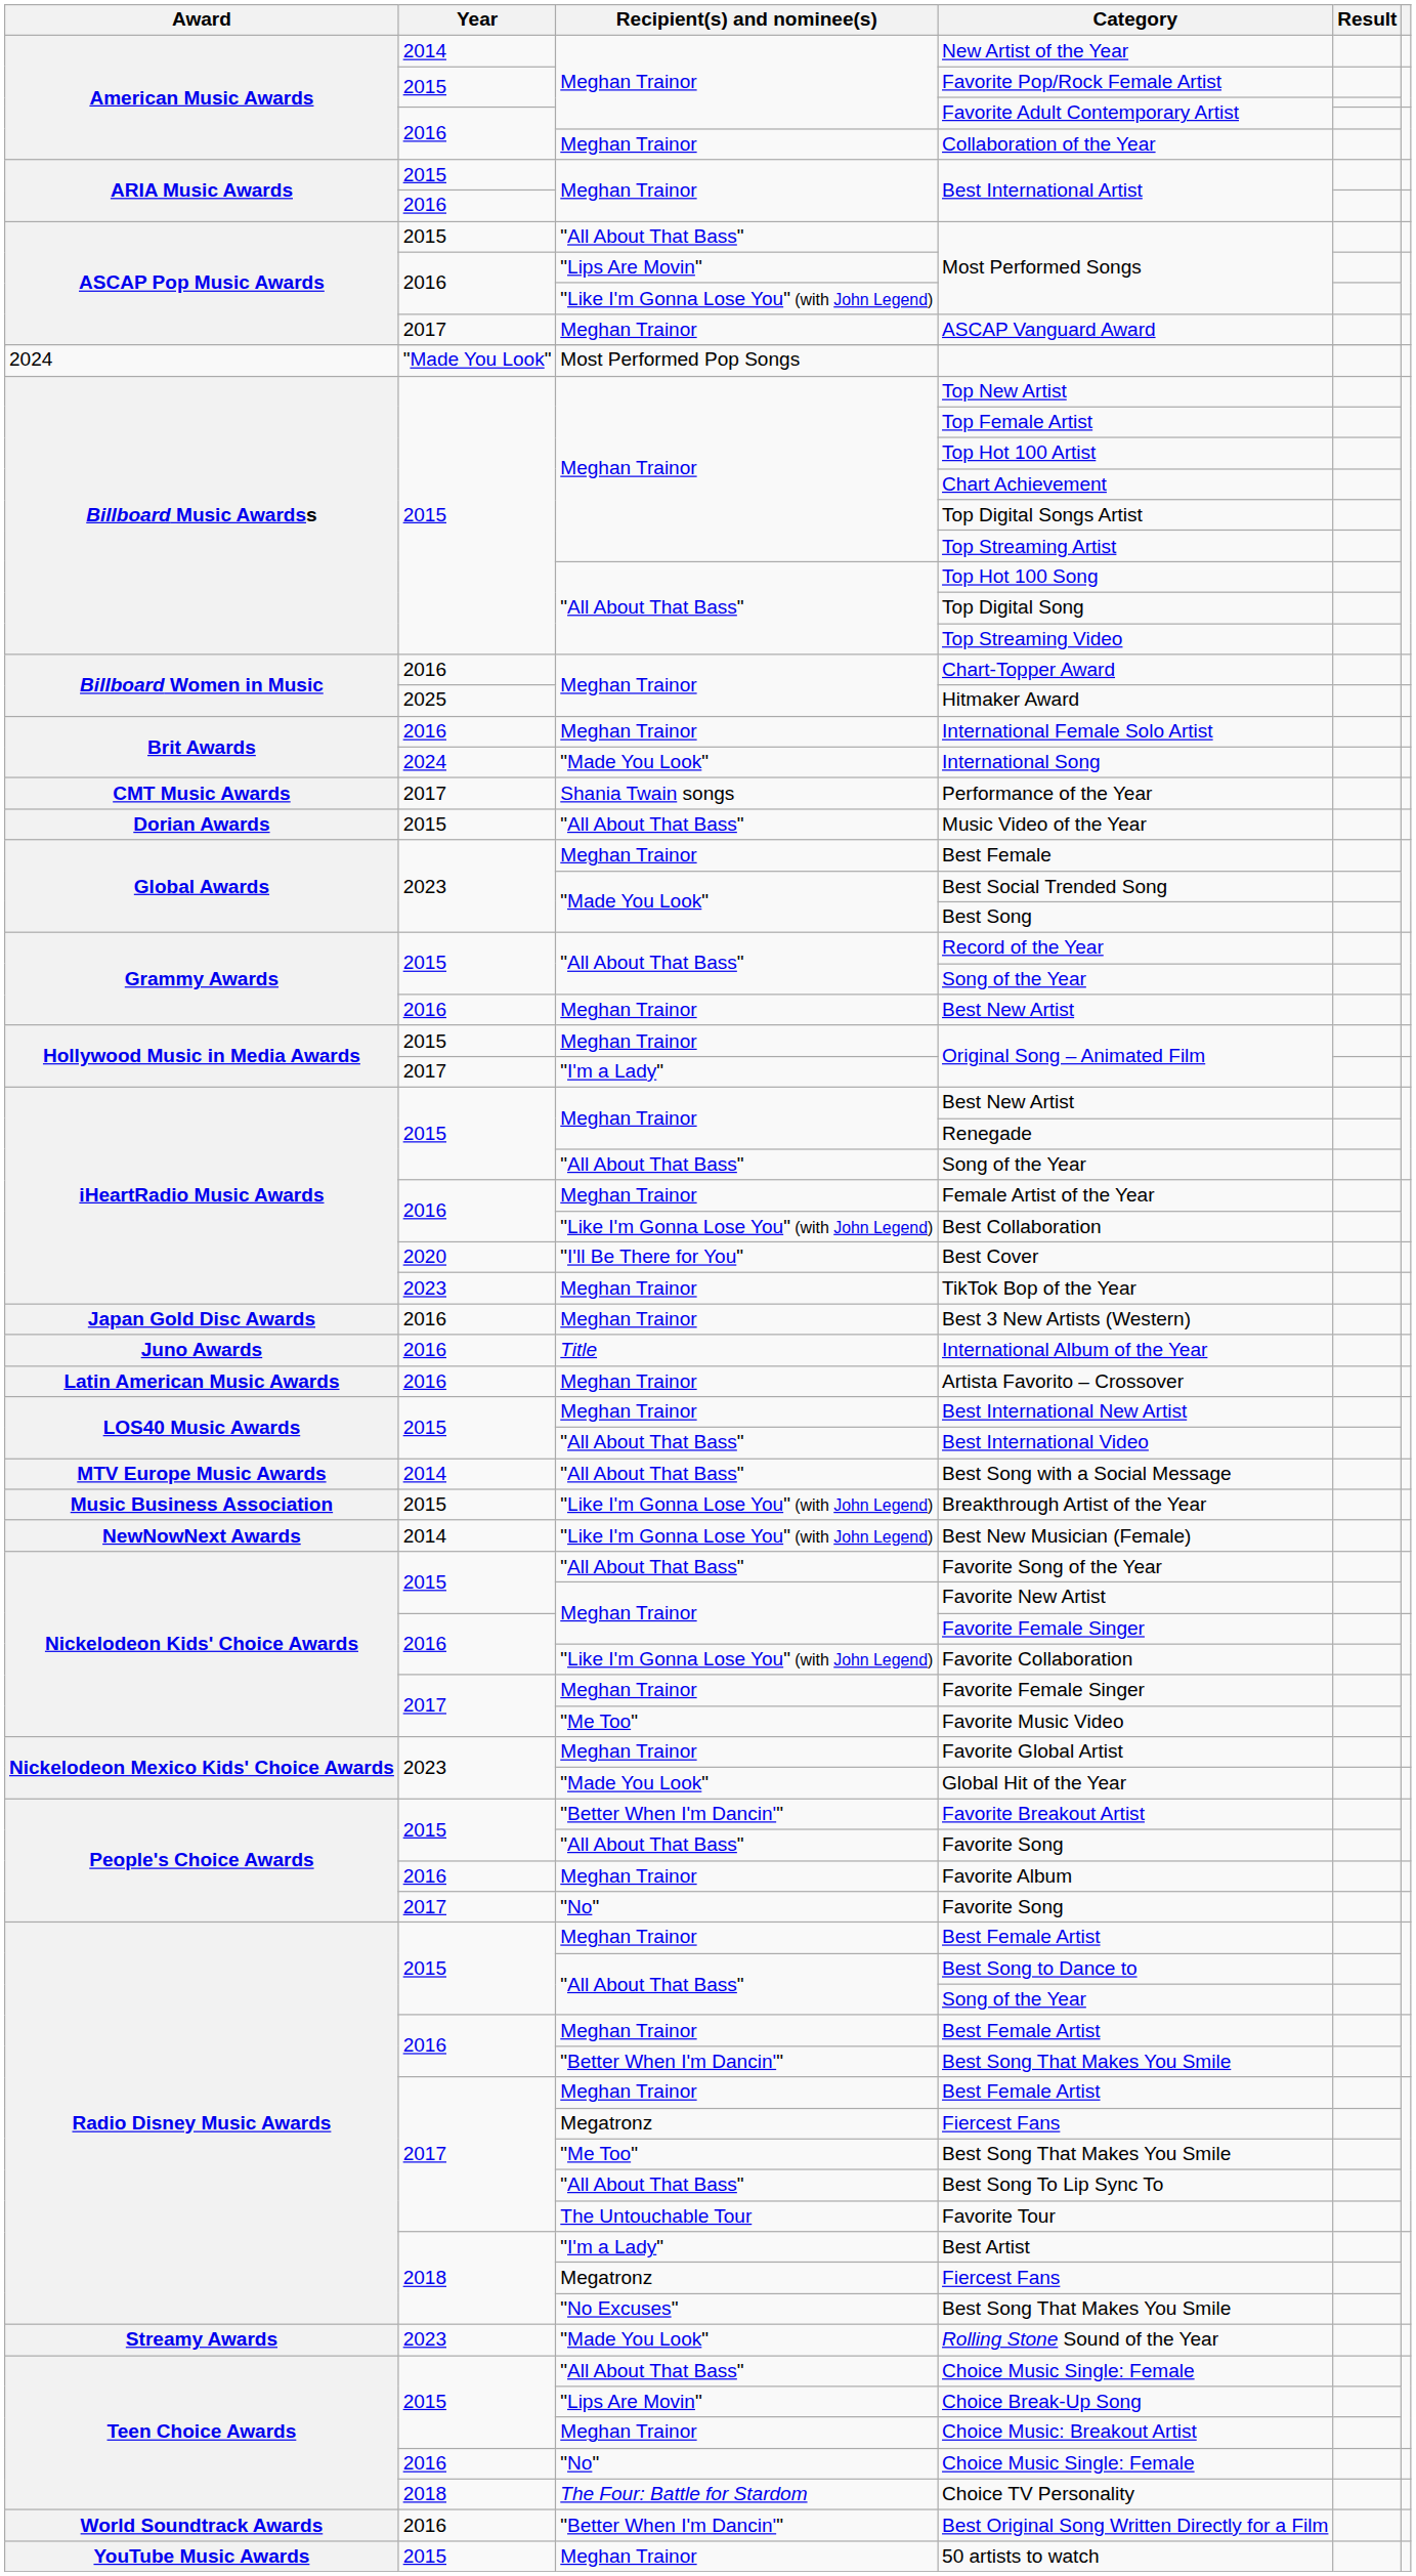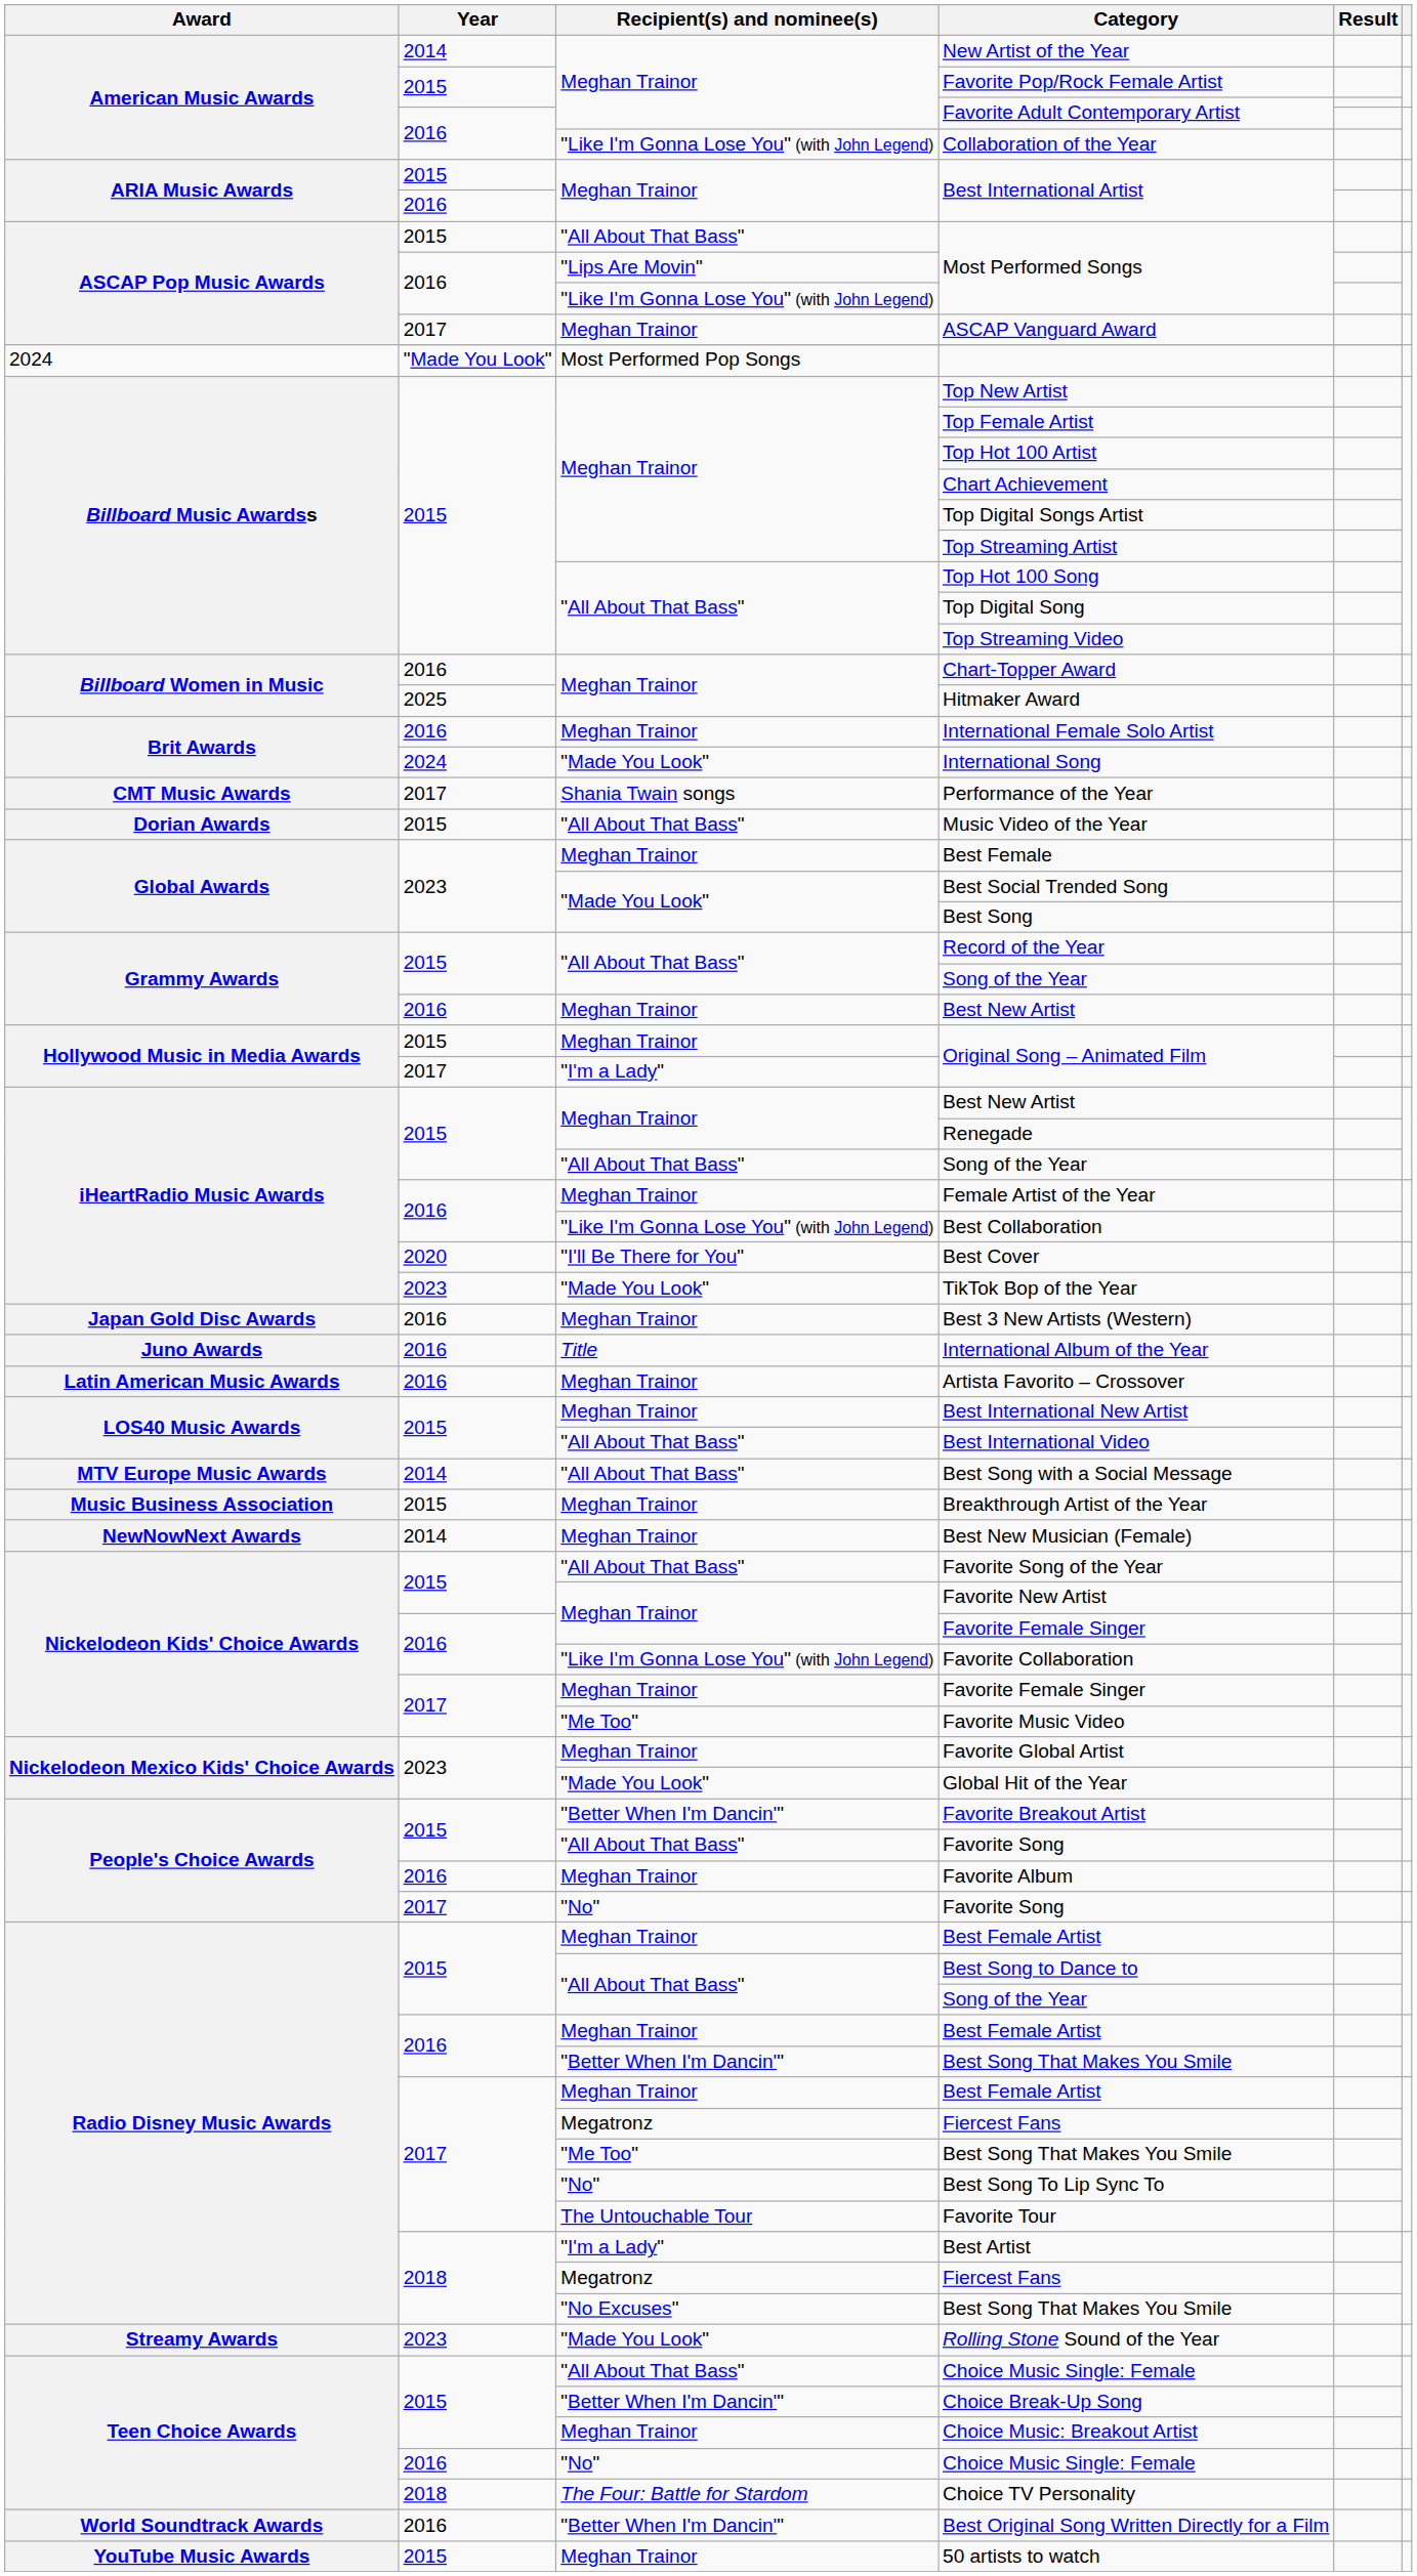Collaboration of the Year | Recipient(s) and nominee(s): Meghan Trainor -> "Like I'm Gonna Lose You" (with John Legend)
TikTok Bop of the Year | Recipient(s) and nominee(s): Meghan Trainor -> "Made You Look"
Breakthrough Artist of the Year | Recipient(s) and nominee(s): "Like I'm Gonna Lose You" (with John Legend) -> Meghan Trainor
Best New Musician (Female) | Recipient(s) and nominee(s): "Like I'm Gonna Lose You" (with John Legend) -> Meghan Trainor
Best Song To Lip Sync To | Recipient(s) and nominee(s): "All About That Bass" -> "No"
Choice Break-Up Song | Recipient(s) and nominee(s): "Lips Are Movin" -> "Better When I'm Dancin'"
